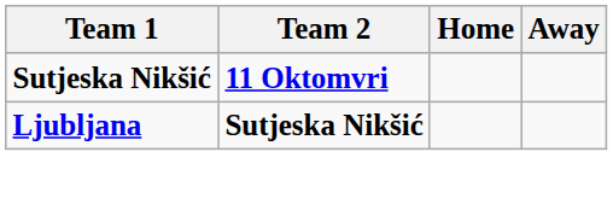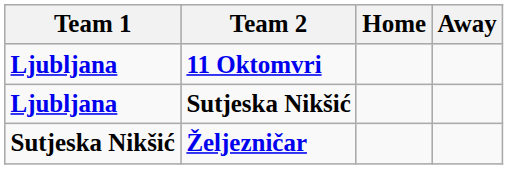11 Oktomvri | Team 1: Sutjeska Nikšić -> Ljubljana
+ row: Sutjeska Nikšić | Željezničar
